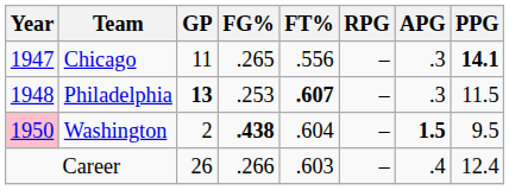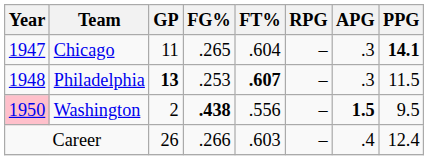Chicago | FT%: .556 -> .604
Washington | FT%: .604 -> .556
